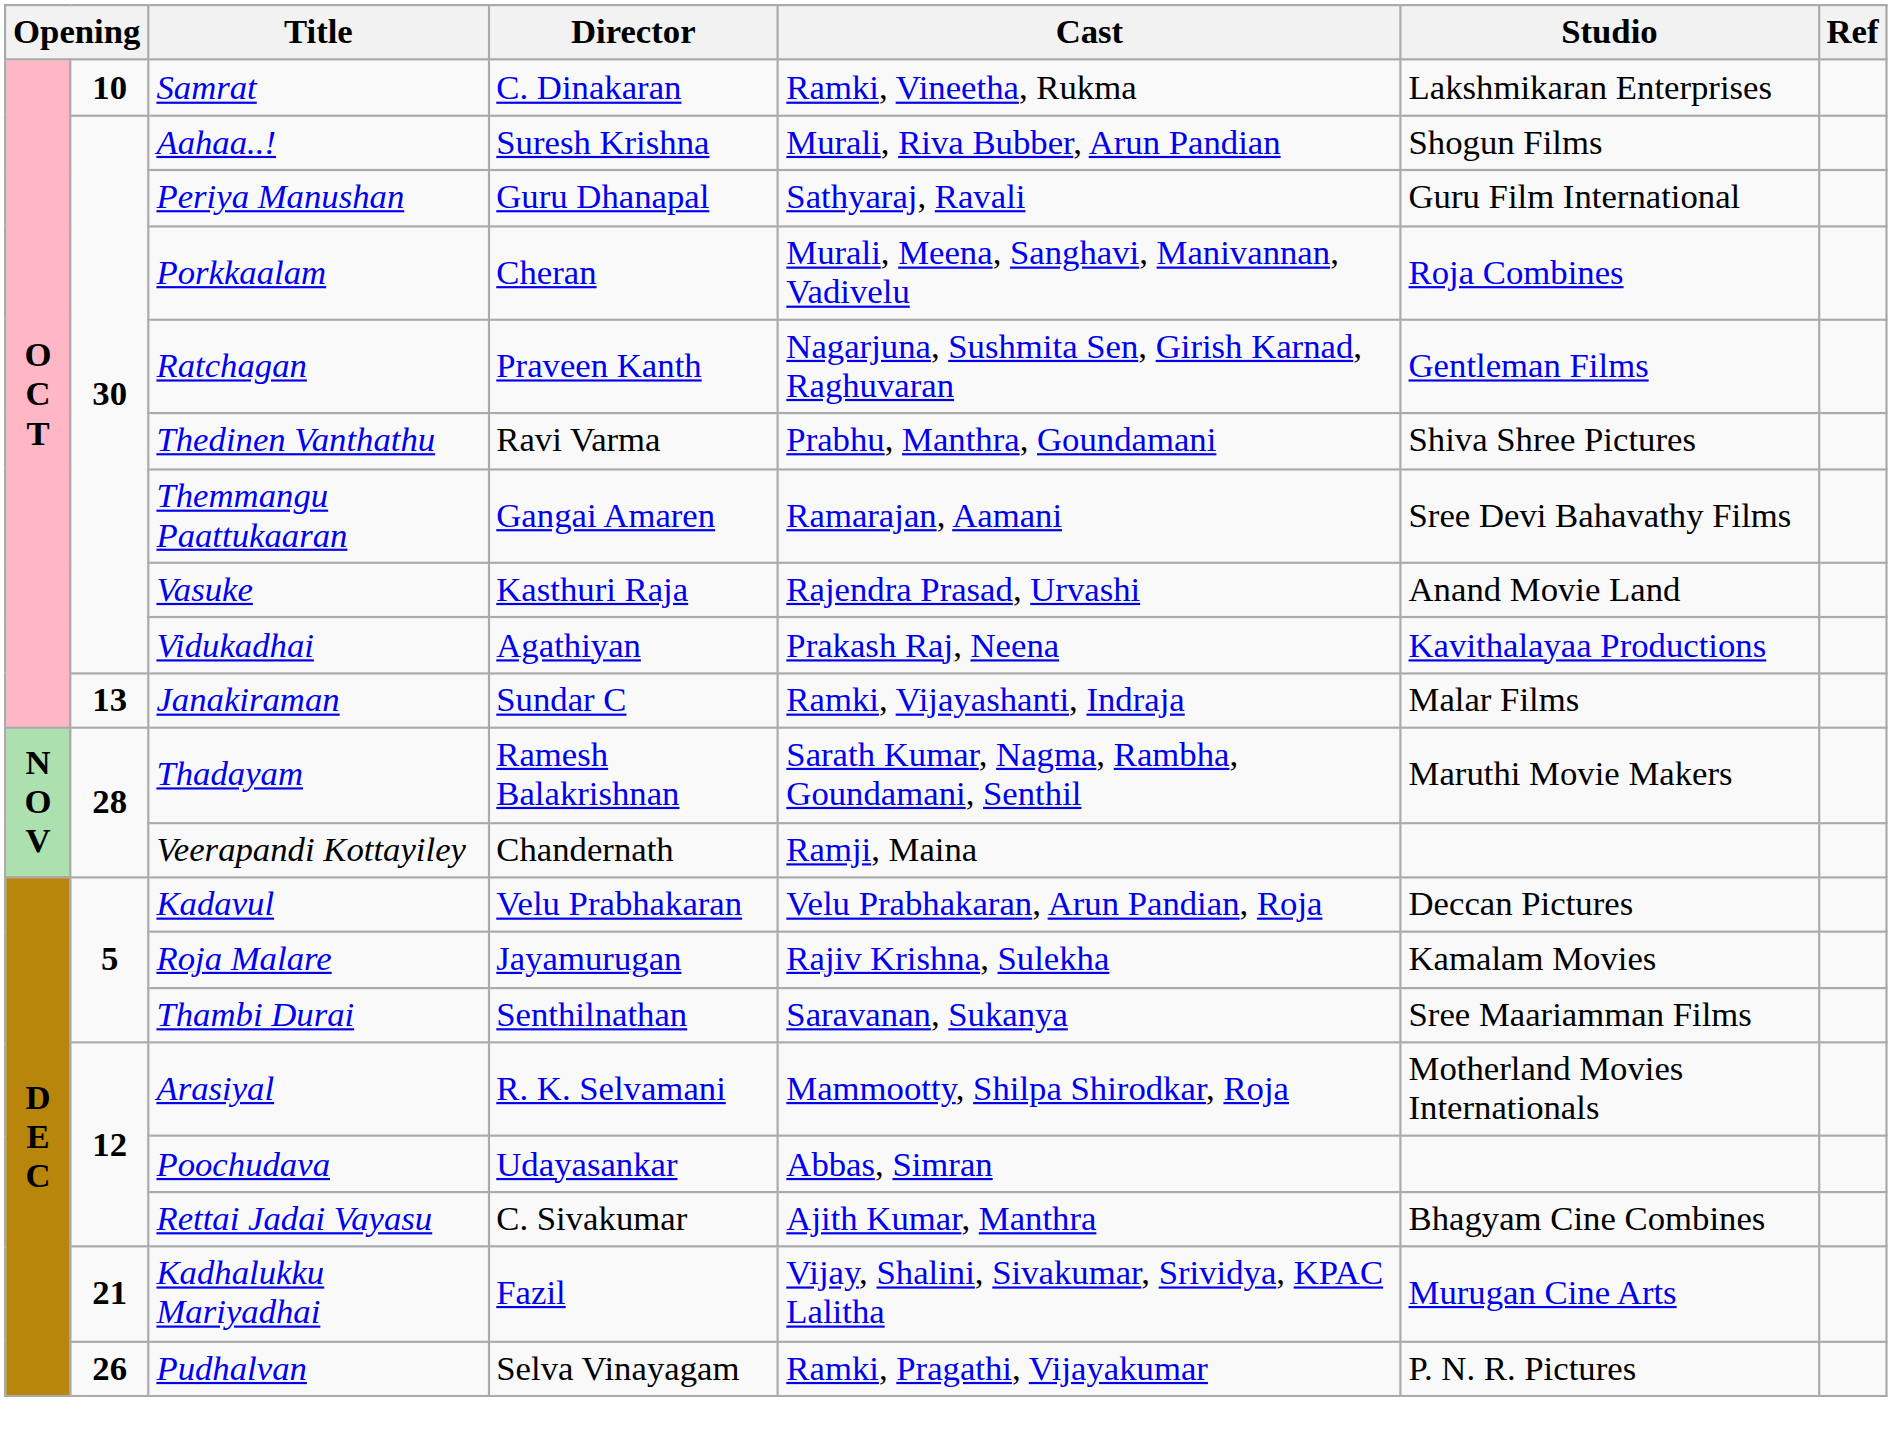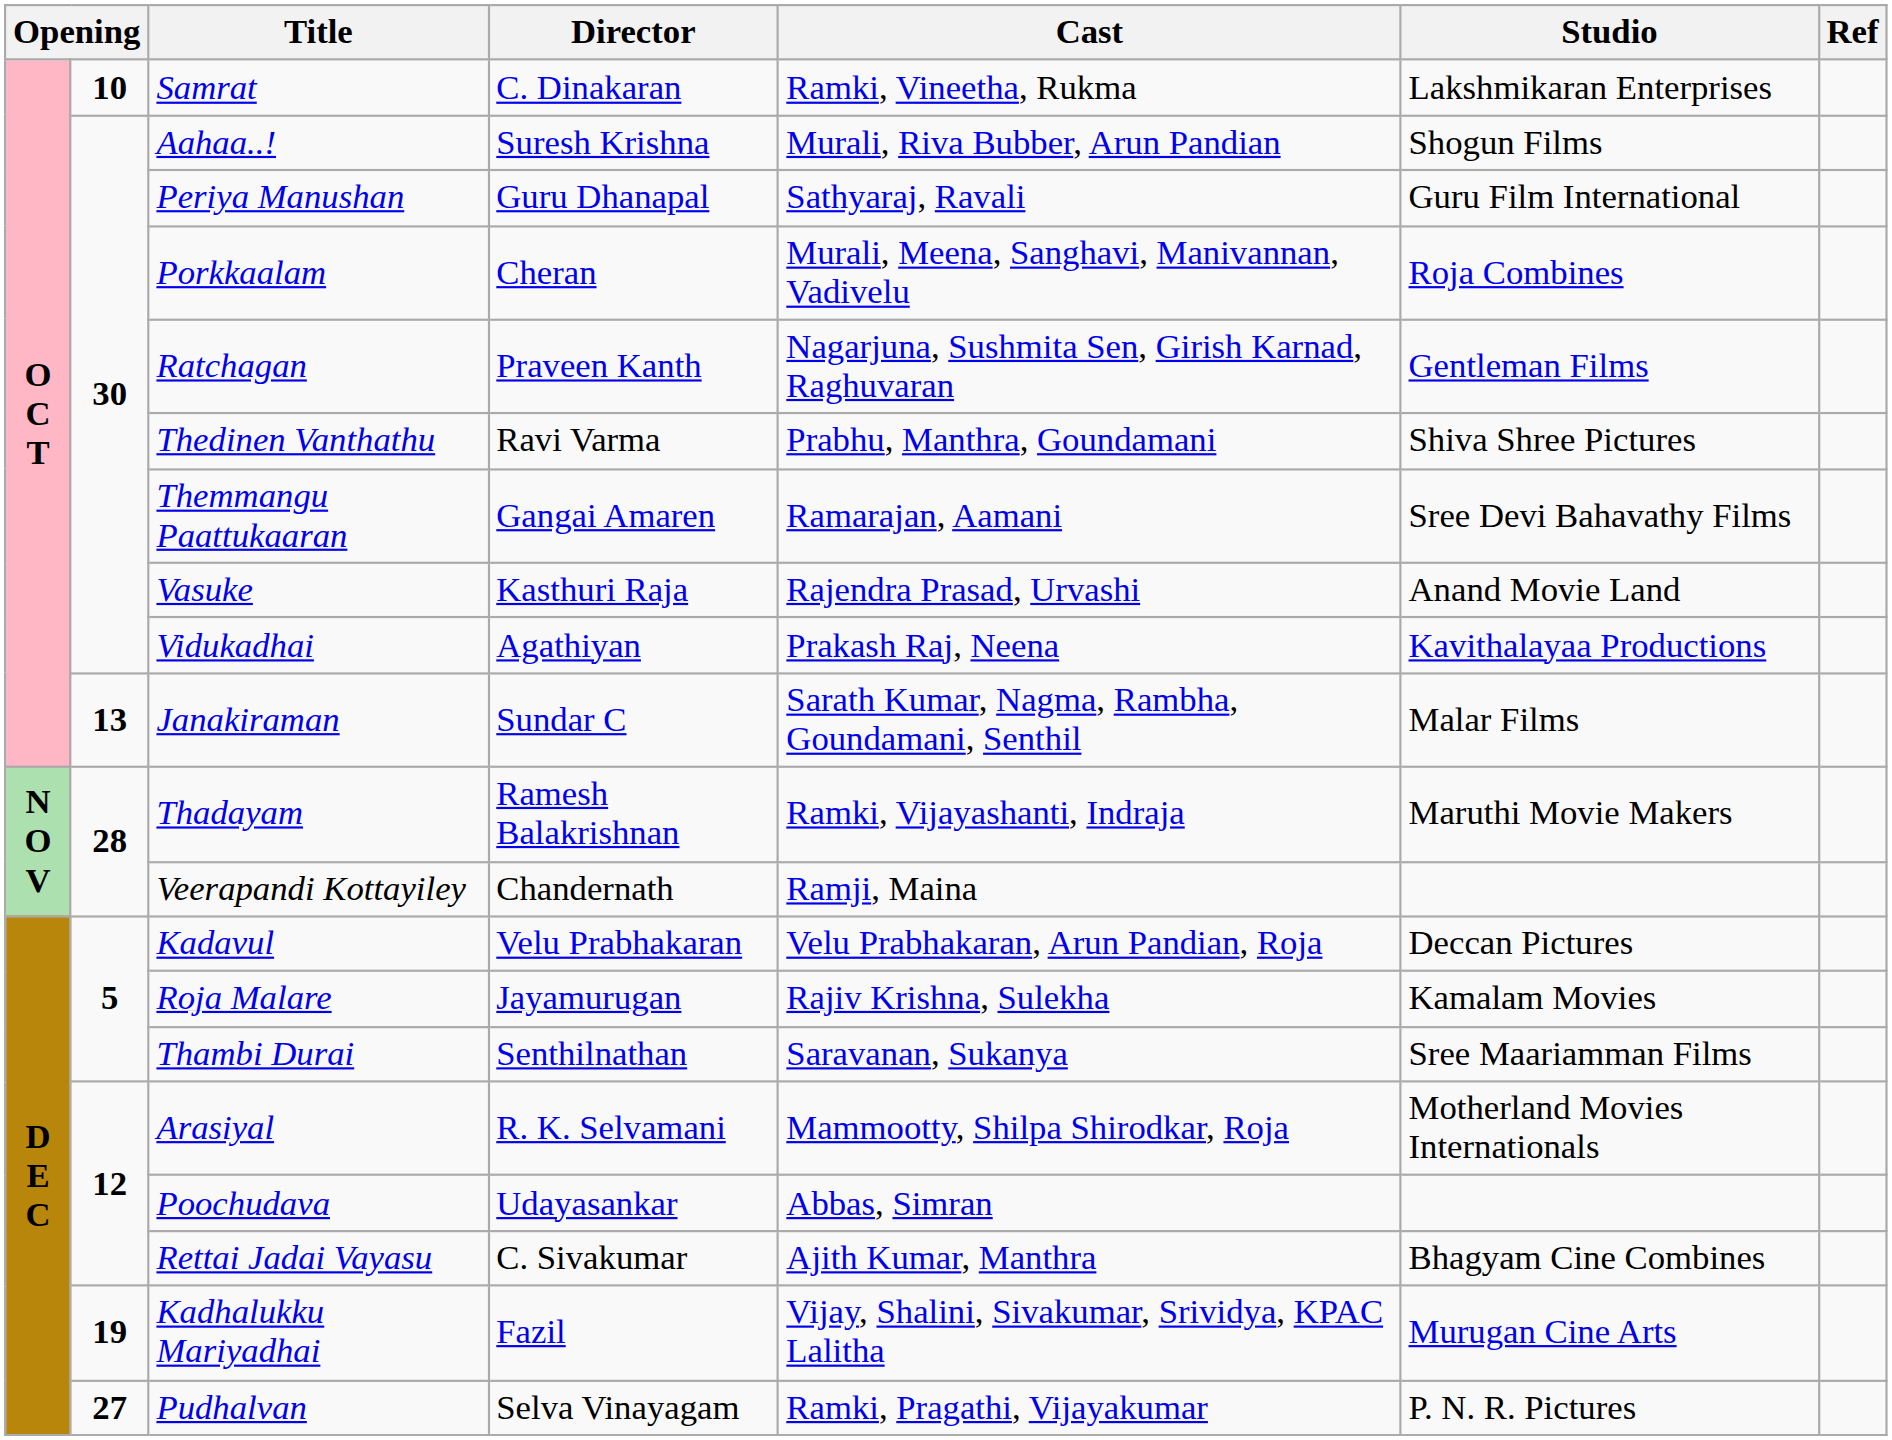Janakiraman | Cast: Ramki, Vijayashanti, Indraja -> Sarath Kumar, Nagma, Rambha, Goundamani, Senthil
Thadayam | Cast: Sarath Kumar, Nagma, Rambha, Goundamani, Senthil -> Ramki, Vijayashanti, Indraja
Kadhalukku Mariyadhai | column 2: 21 -> 19
Pudhalvan | column 2: 26 -> 27
